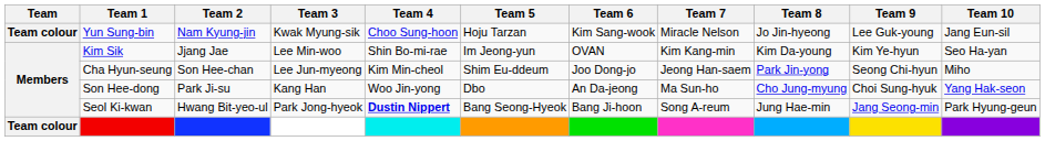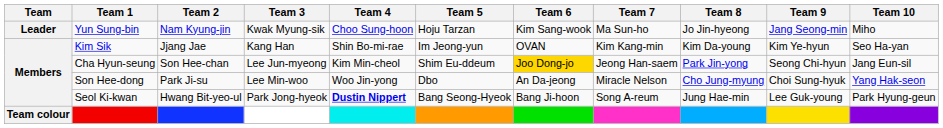Yun Sung-bin | Team: Team colour -> Leader
Yun Sung-bin | Team 7: Miracle Nelson -> Ma Sun-ho
Yun Sung-bin | Team 9: Lee Guk-young -> Jang Seong-min
Yun Sung-bin | Team 10: Jang Eun-sil -> Miho
Kim Sik | Team 3: Lee Min-woo -> Kang Han
Cha Hyun-seung | Team 6: no background -> gold background
Cha Hyun-seung | Team 10: Miho -> Jang Eun-sil
Son Hee-dong | Team 3: Kang Han -> Lee Min-woo
Son Hee-dong | Team 7: Ma Sun-ho -> Miracle Nelson
Seol Ki-kwan | Team 9: Jang Seong-min -> Lee Guk-young
